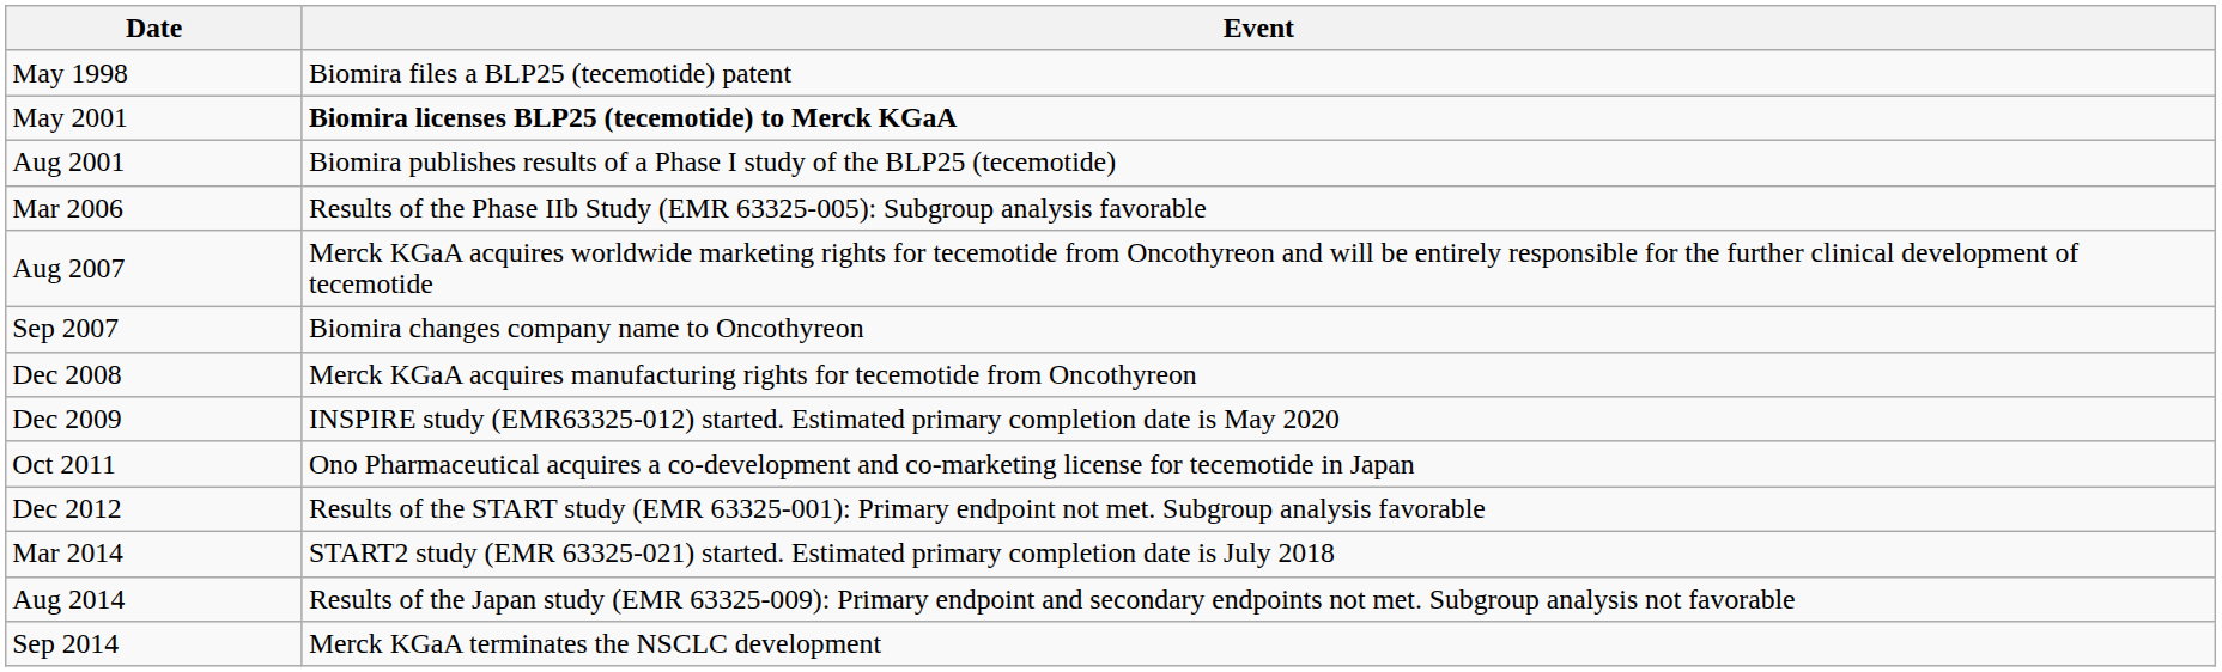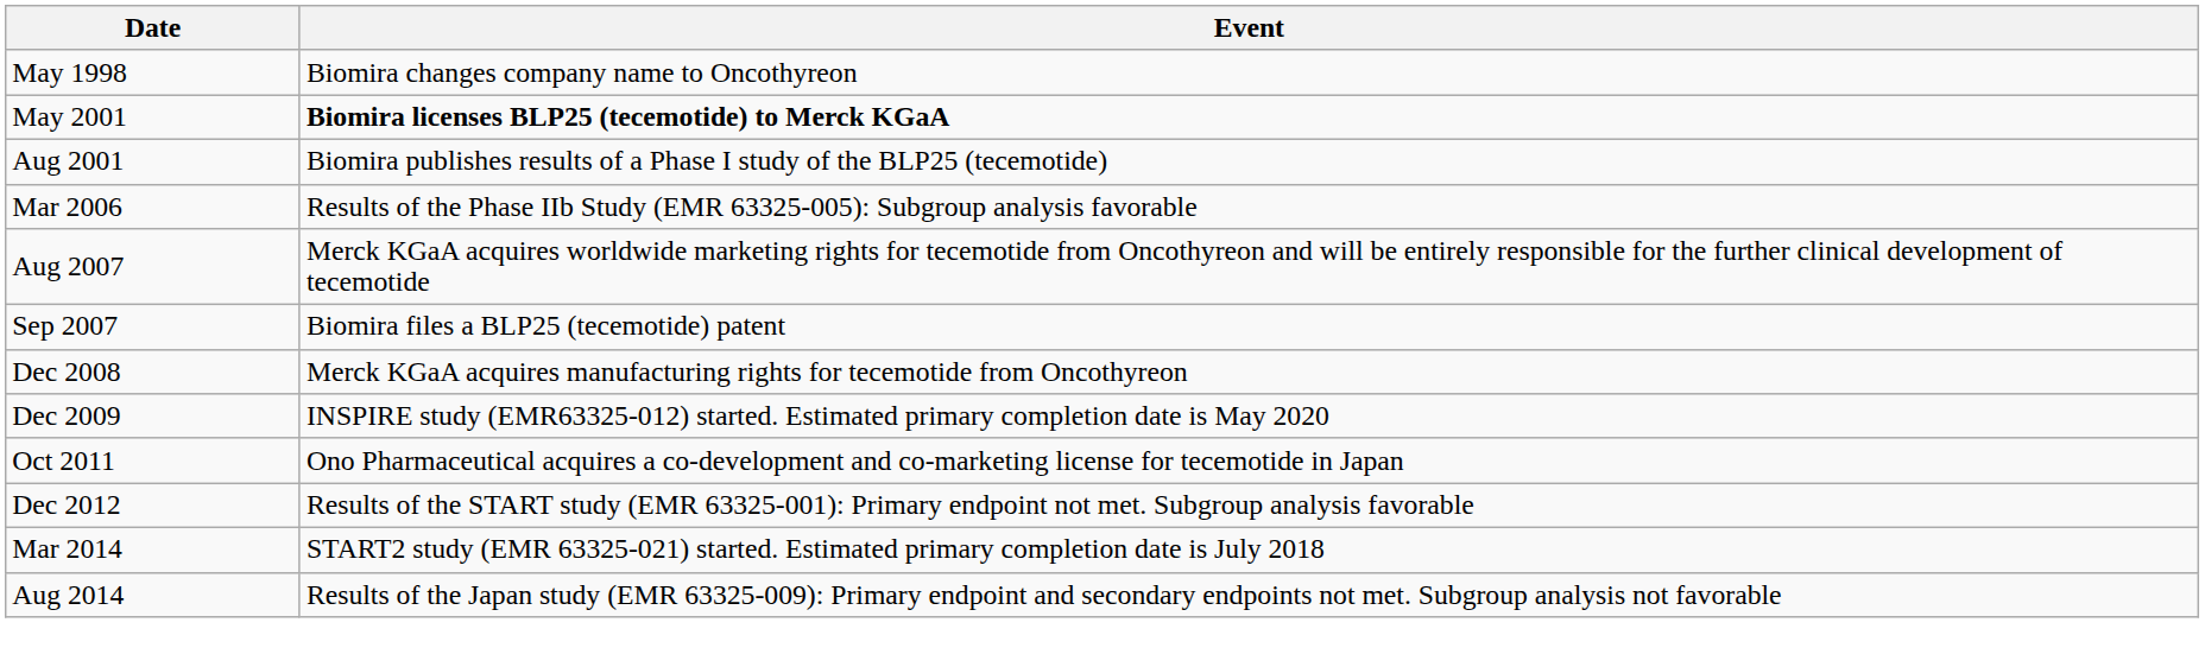May 1998 | Event: Biomira files a BLP25 (tecemotide) patent -> Biomira changes company name to Oncothyreon
Sep 2007 | Event: Biomira changes company name to Oncothyreon -> Biomira files a BLP25 (tecemotide) patent
- row: Sep 2014 | Merck KGaA terminates the NSCLC development
